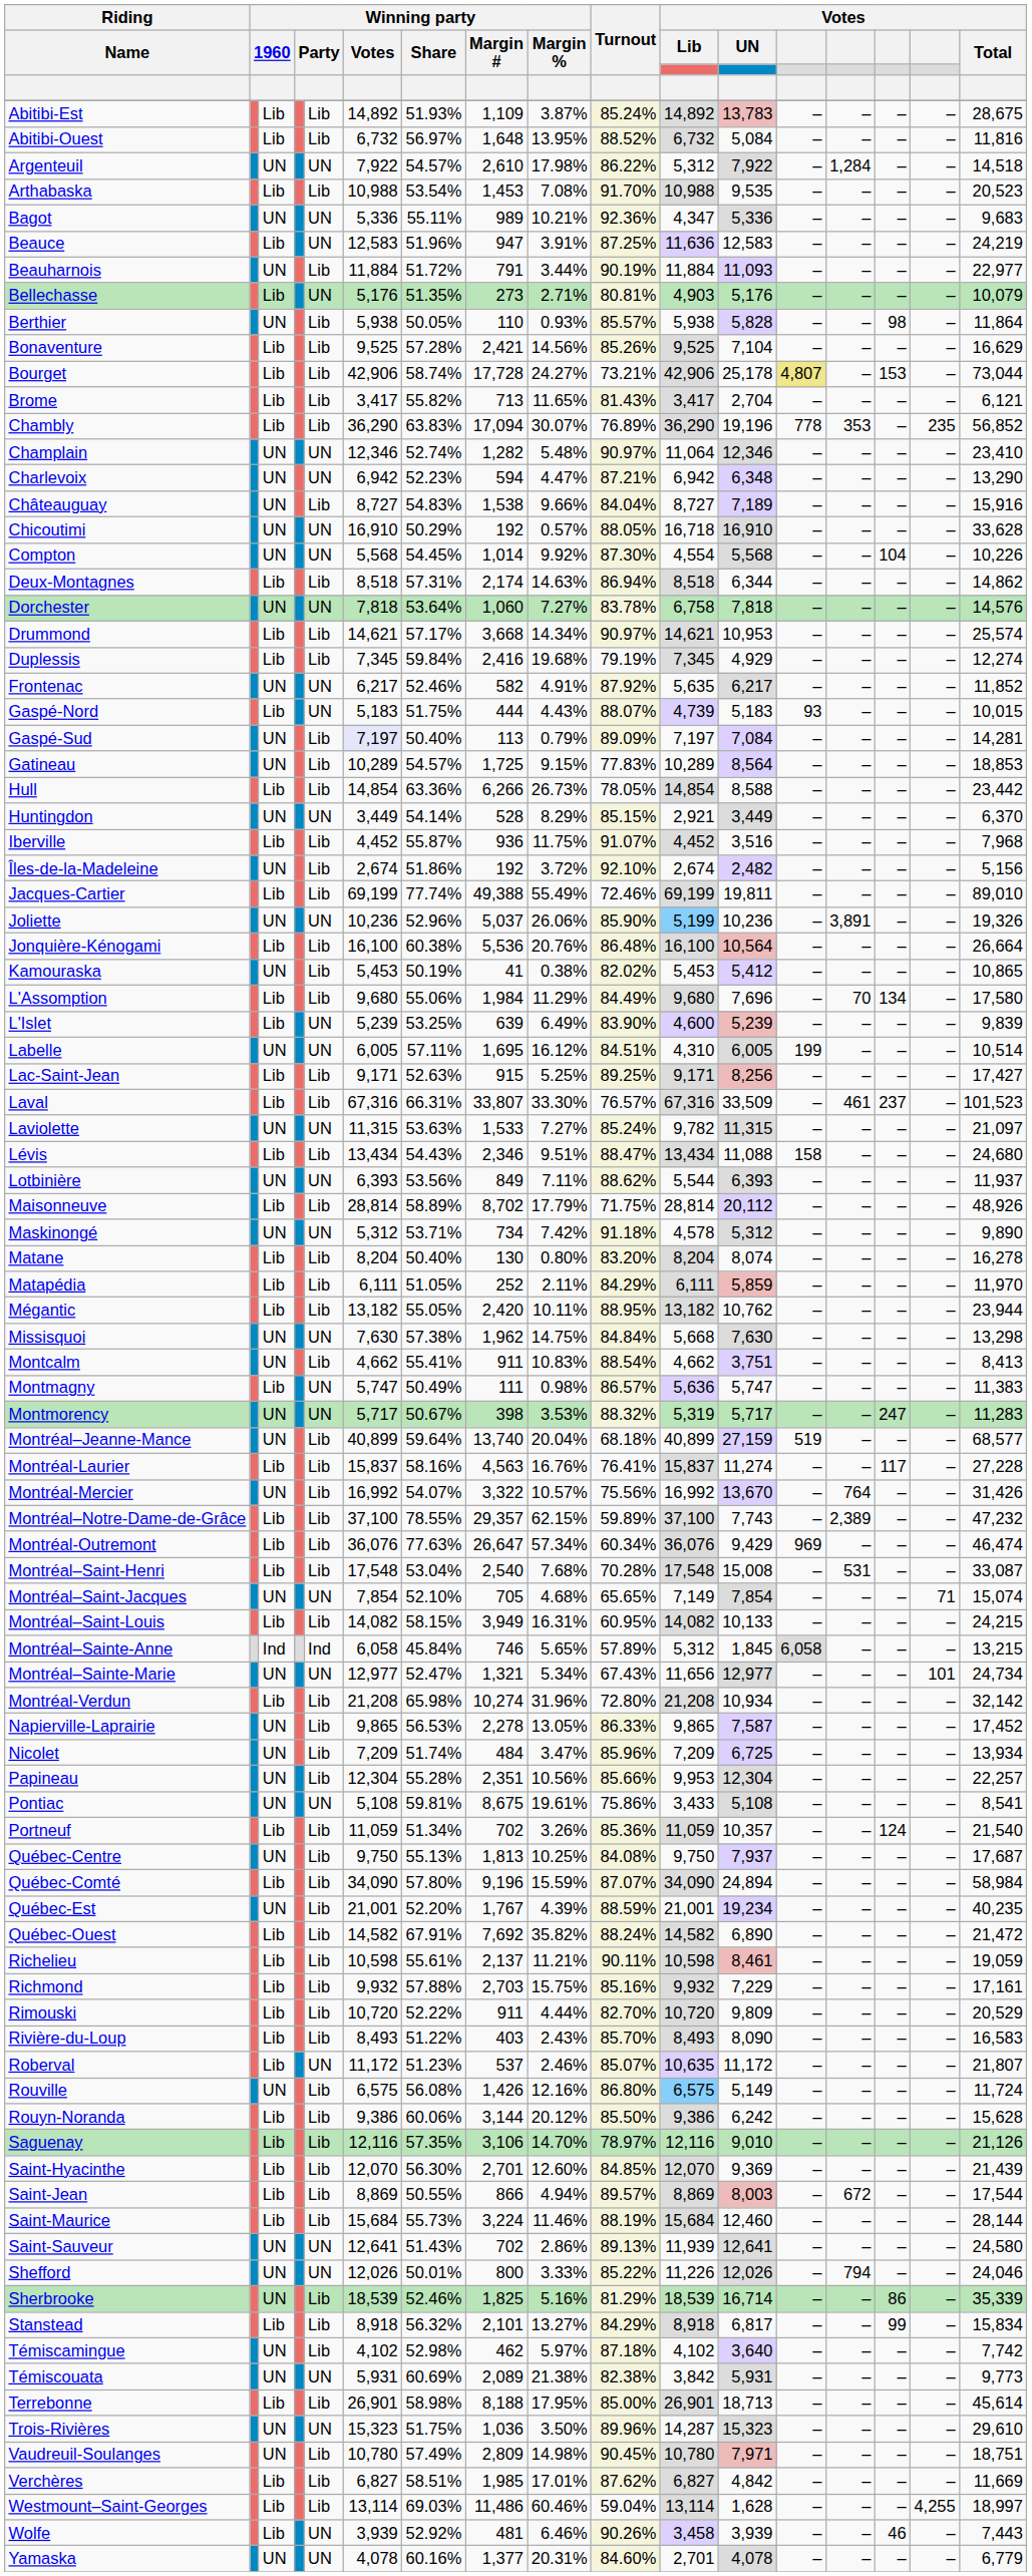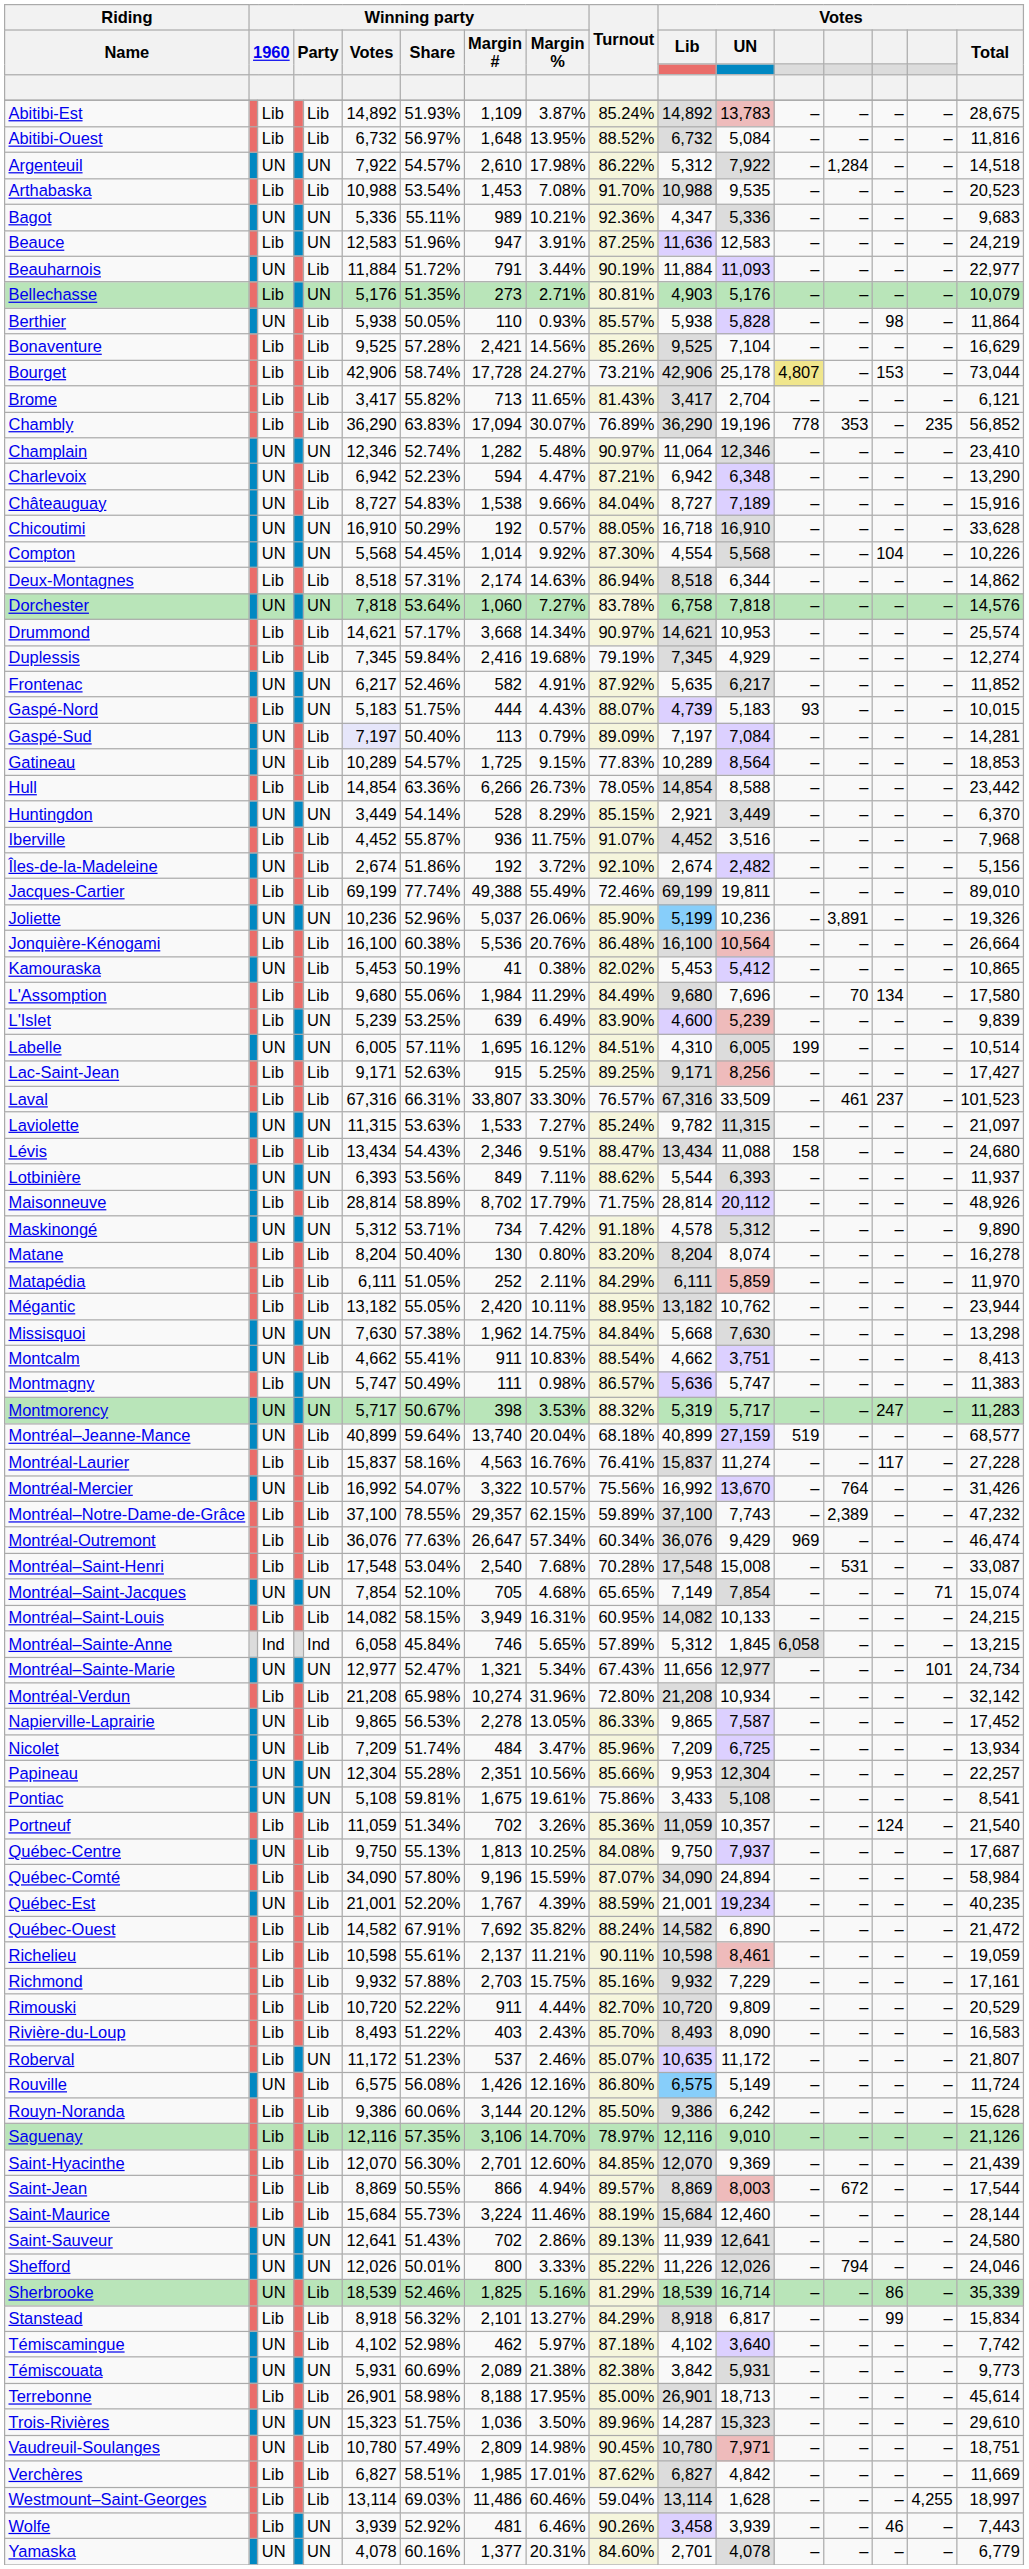Charlevoix | column 5: UN -> Lib
Papineau | column 5: Lib -> UN
Pontiac | Winning party / Margin #: 8,675 -> 1,675
